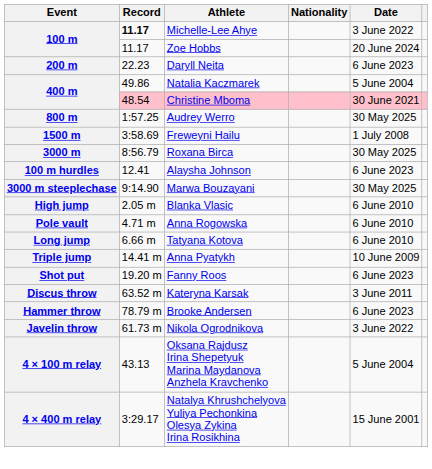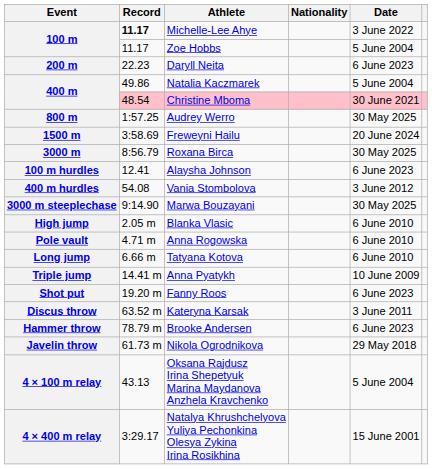100 m / Zoe Hobbs | Date: 20 June 2024 -> 5 June 2004
1500 m | Date: 1 July 2008 -> 20 June 2024
+ row: 400 m hurdles | 54.08 | Vania Stombolova | 3 June 2012
Javelin throw | Date: 3 June 2022 -> 29 May 2018
